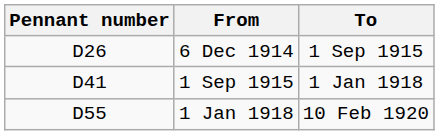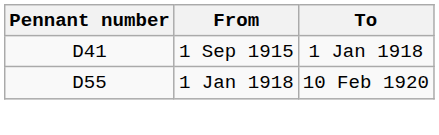- row: D26 | 6 Dec 1914 | 1 Sep 1915
